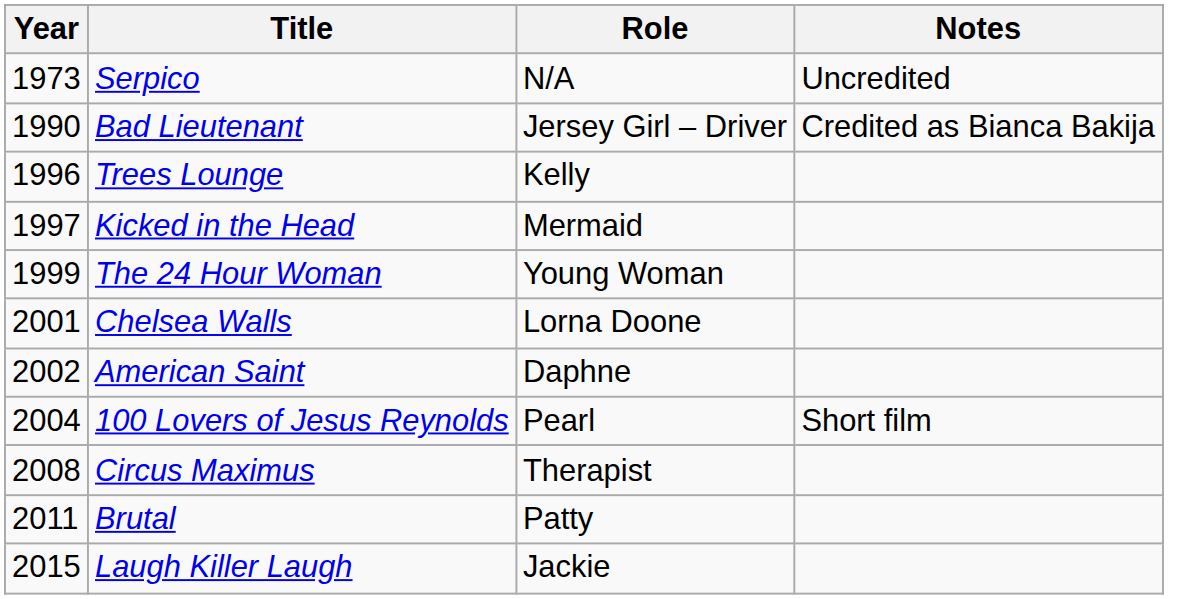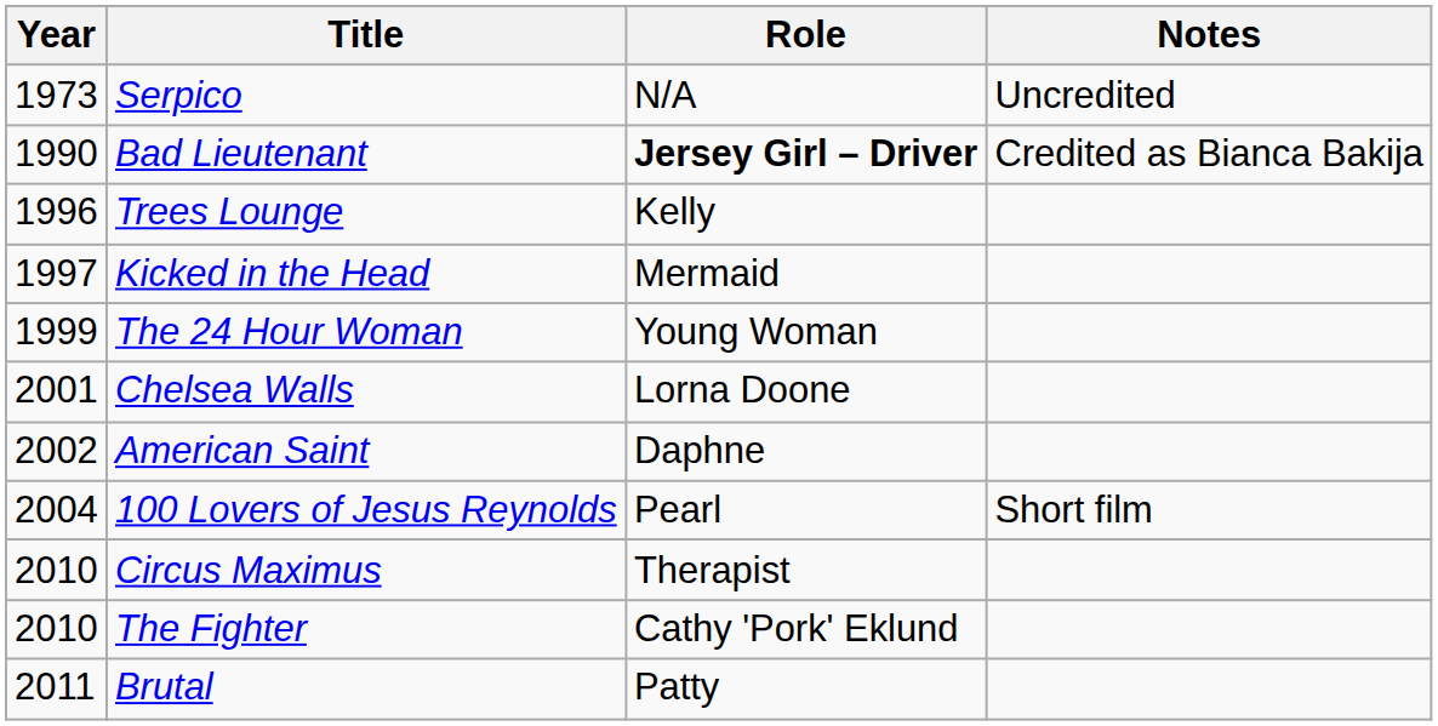Bad Lieutenant | Role: normal -> bold
Circus Maximus | Year: 2008 -> 2010
+ row: 2010 | The Fighter | Cathy 'Pork' Eklund
- row: 2015 | Laugh Killer Laugh | Jackie
